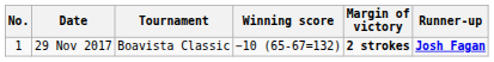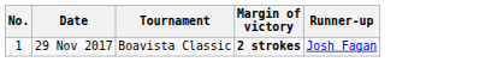- column: Winning score | −10 (65-67=132)
29 Nov 2017 | Runner-up: bold -> normal
